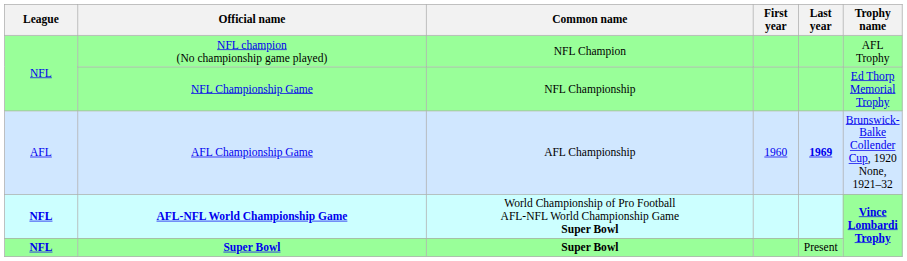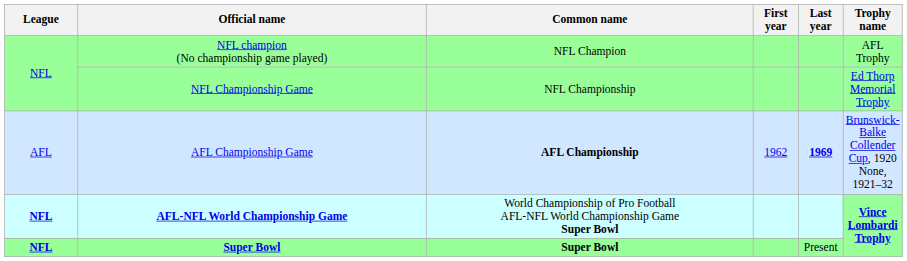AFL Championship Game | Common name: normal -> bold
AFL Championship Game | First year: 1960 -> 1962
